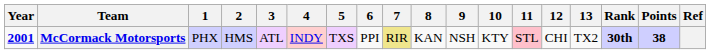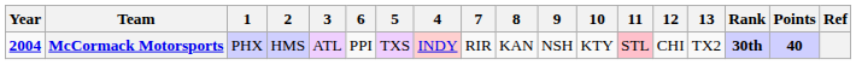columns swapped: 4 <-> 6
McCormack Motorsports | Year: 2001 -> 2004
McCormack Motorsports | 7: khaki background -> no background
McCormack Motorsports | Points: 38 -> 40
